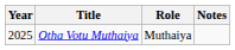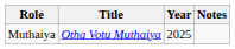columns swapped: Year <-> Role
